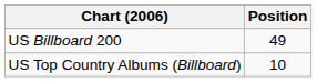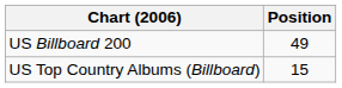US Top Country Albums (Billboard) | Position: 10 -> 15
